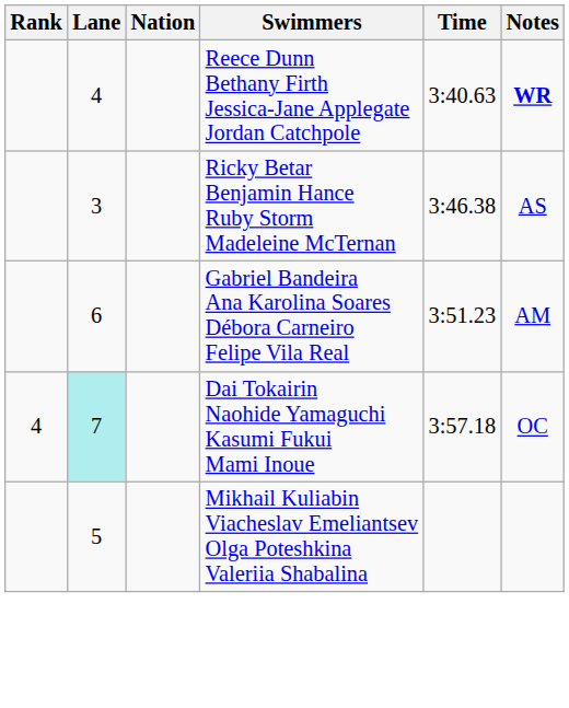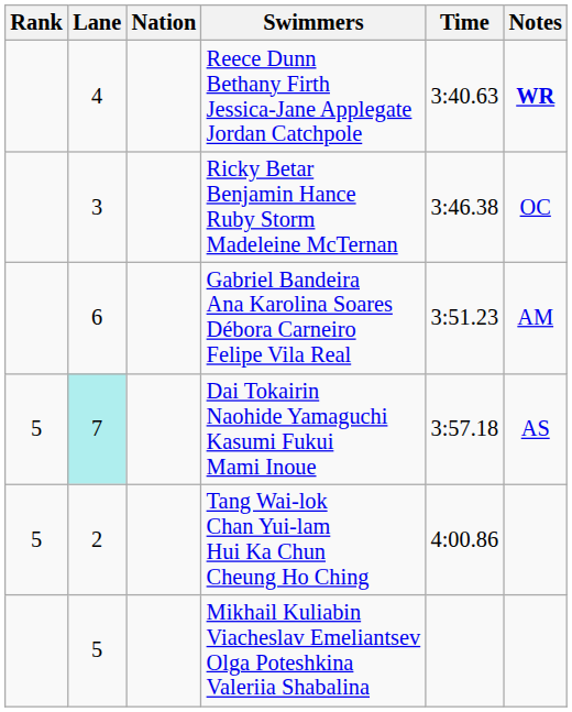Ricky Betar Benjamin Hance Ruby Storm Madeleine McTernan | Notes: AS -> OC
Dai Tokairin Naohide Yamaguchi Kasumi Fukui Mami Inoue | Rank: 4 -> 5
Dai Tokairin Naohide Yamaguchi Kasumi Fukui Mami Inoue | Notes: OC -> AS
+ row: 5 | 2 | Tang Wai-lok Chan Yui-lam Hui Ka Chun Cheung Ho Ching | 4:00.86
